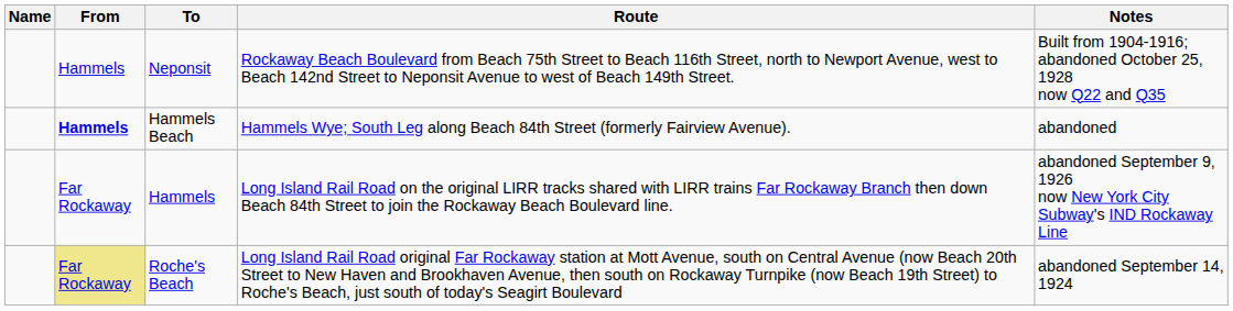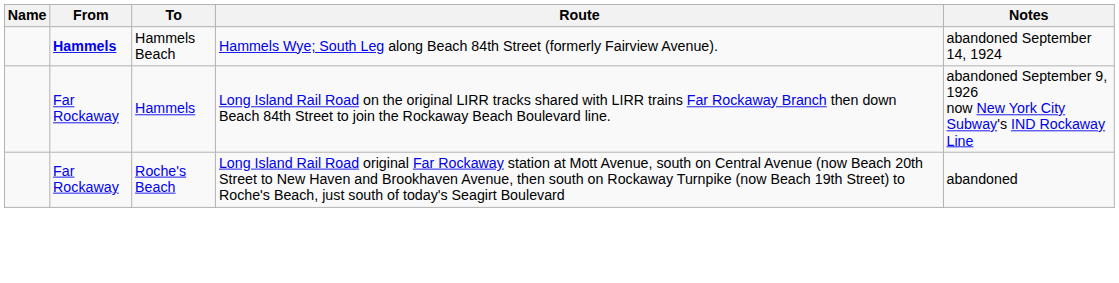- row: Hammels | Neponsit | Rockaway Beach Boulevard from Beach 75th Street to Beach 116th Street, north to Newport Avenue, west to Beach 142nd Street to Neponsit Avenue to west of Beach 149th Street. | Built from 1904-1916; abandoned October 25, 1928 now Q22 and Q35
Hammels Beach | Notes: abandoned -> abandoned September 14, 1924
Roche's Beach | From: khaki background -> no background
Roche's Beach | Notes: abandoned September 14, 1924 -> abandoned
